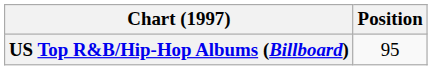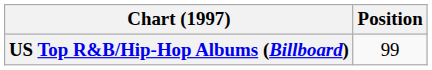US Top R&B/Hip-Hop Albums (Billboard) | Position: 95 -> 99
